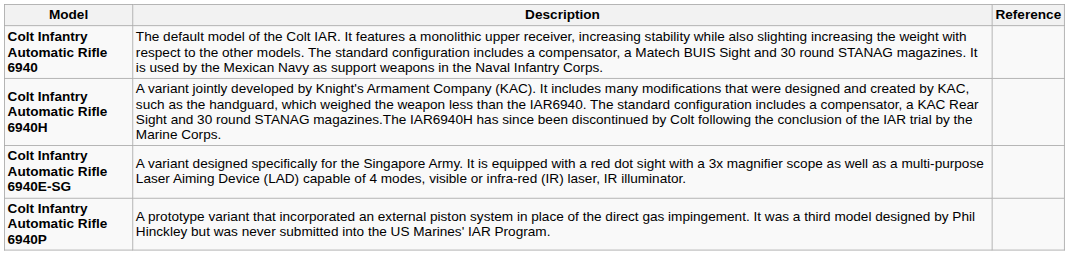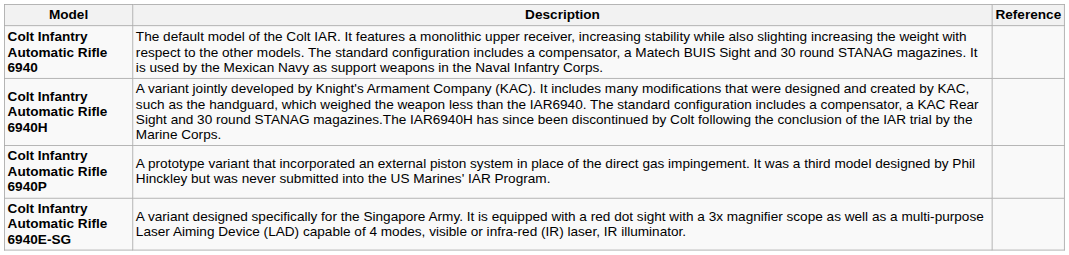rows swapped: Colt Infantry Automatic Rifle 6940P <-> Colt Infantry Automatic Rifle 6940E-SG
